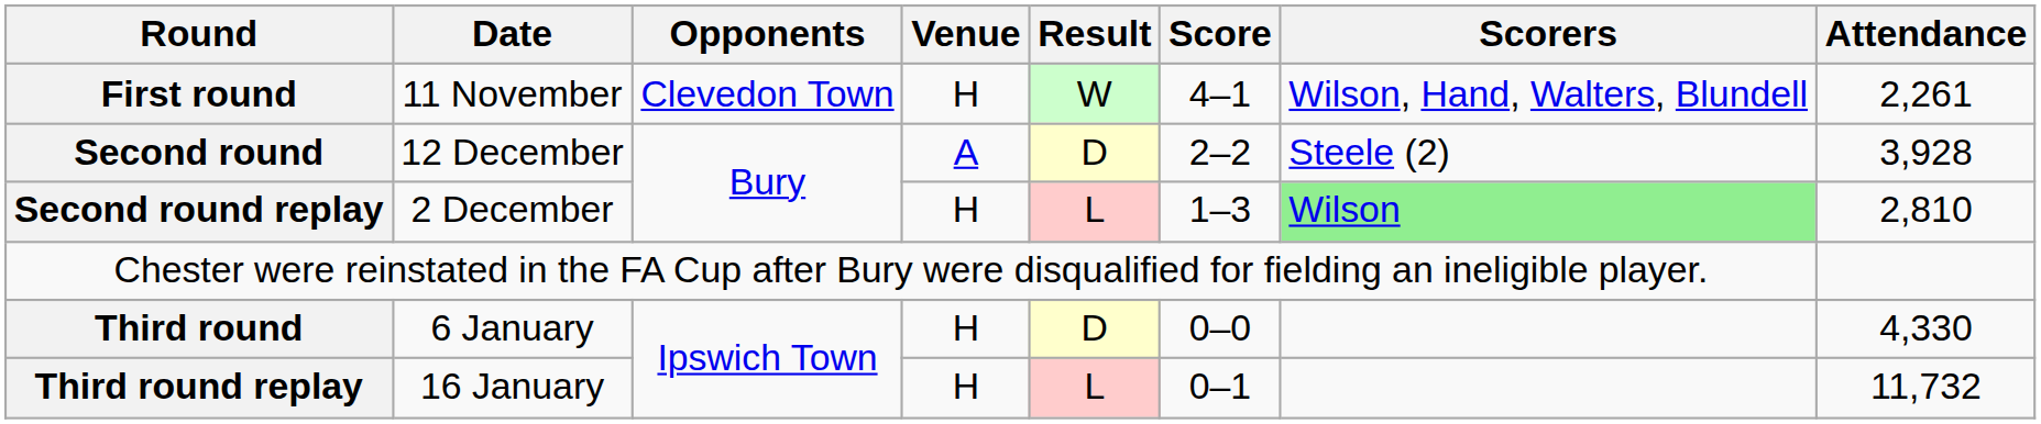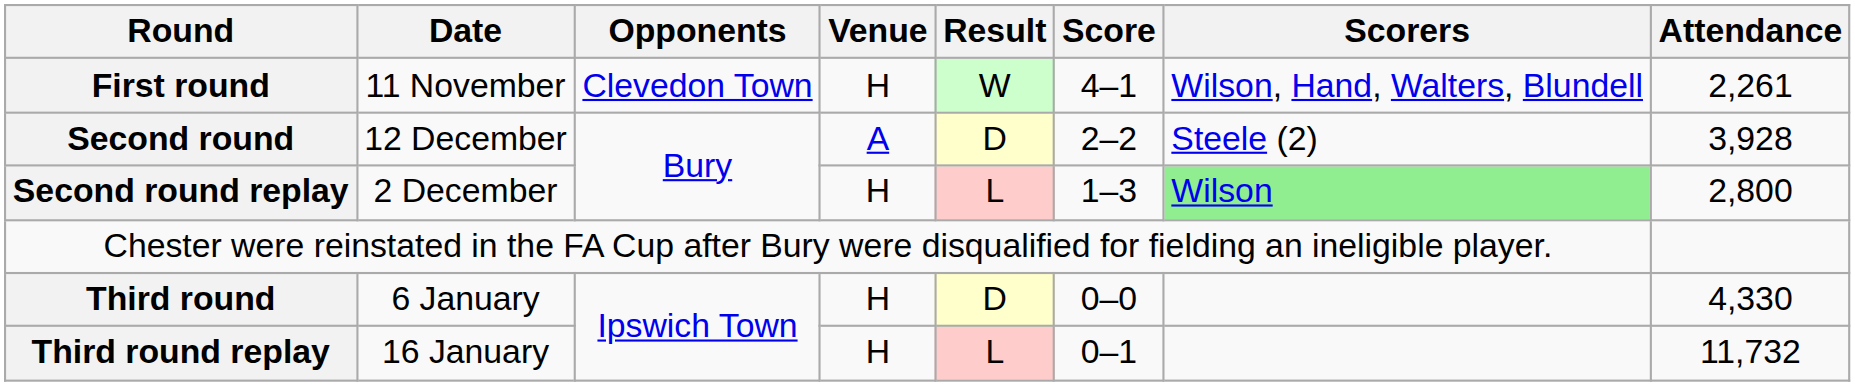Second round replay | Attendance: 2,810 -> 2,800
